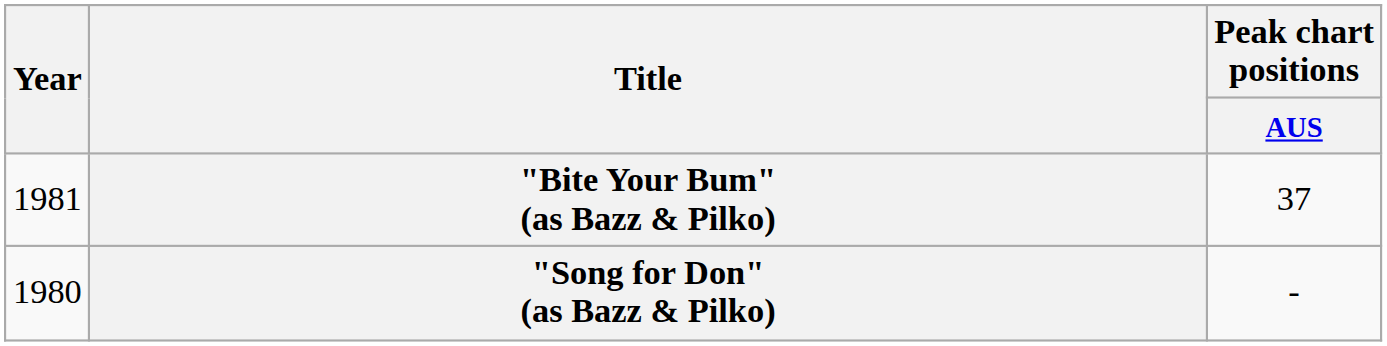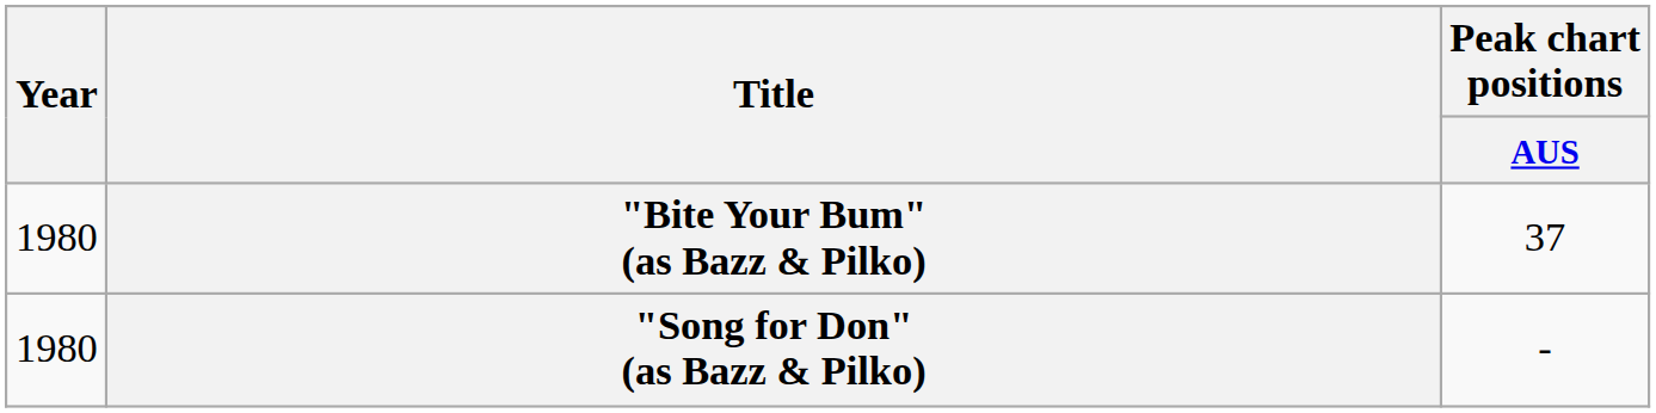"Bite Your Bum" (as Bazz & Pilko) | Year: 1981 -> 1980
